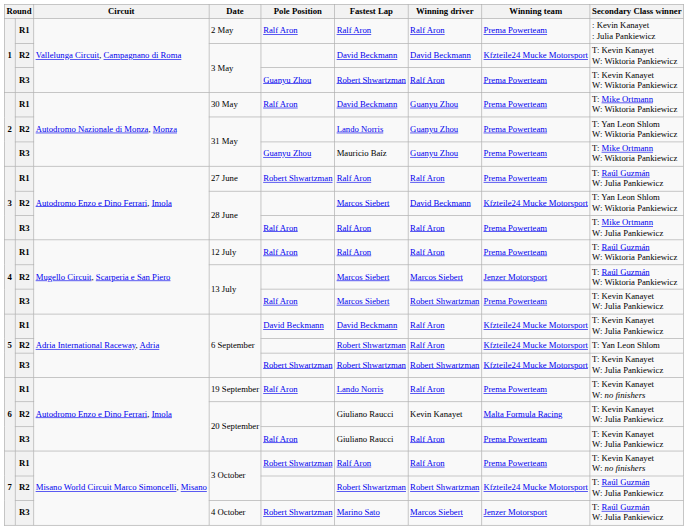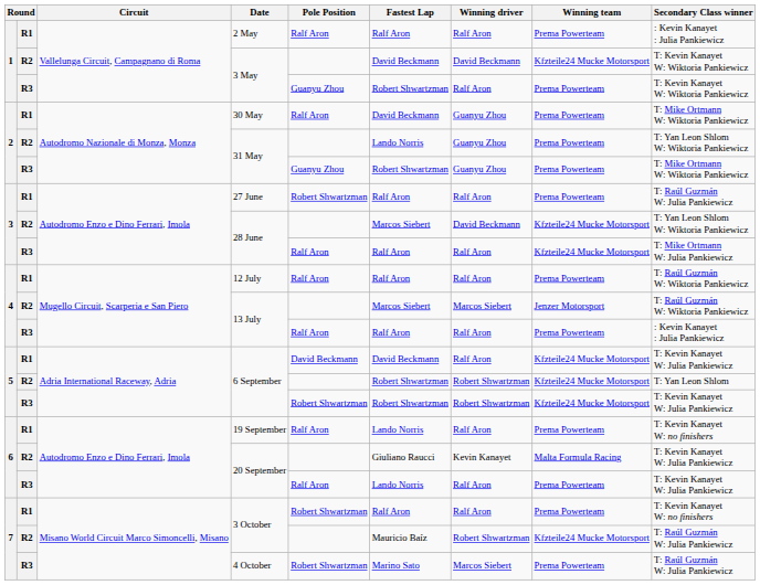R3 / 31 May | Fastest Lap: Mauricio Baíz -> Robert Shwartzman
R3 / 28 June | Winning team: Prema Powerteam -> Kfzteile24 Mucke Motorsport
R3 / 13 July | Fastest Lap: Marcos Siebert -> Ralf Aron
R3 / 13 July | Winning driver: Robert Shwartzman -> Ralf Aron
R3 / 13 July | Secondary Class winner: T: Kevin Kanayet W: Julia Pankiewicz -> : Kevin Kanayet : Julia Pankiewicz
R2 / 6 September | Winning driver: Ralf Aron -> Robert Shwartzman
R3 / 20 September | Fastest Lap: Giuliano Raucci -> Lando Norris
R2 / 3 October | Fastest Lap: Robert Shwartzman -> Mauricio Baíz
4 October | Winning team: Jenzer Motorsport -> Prema Powerteam
